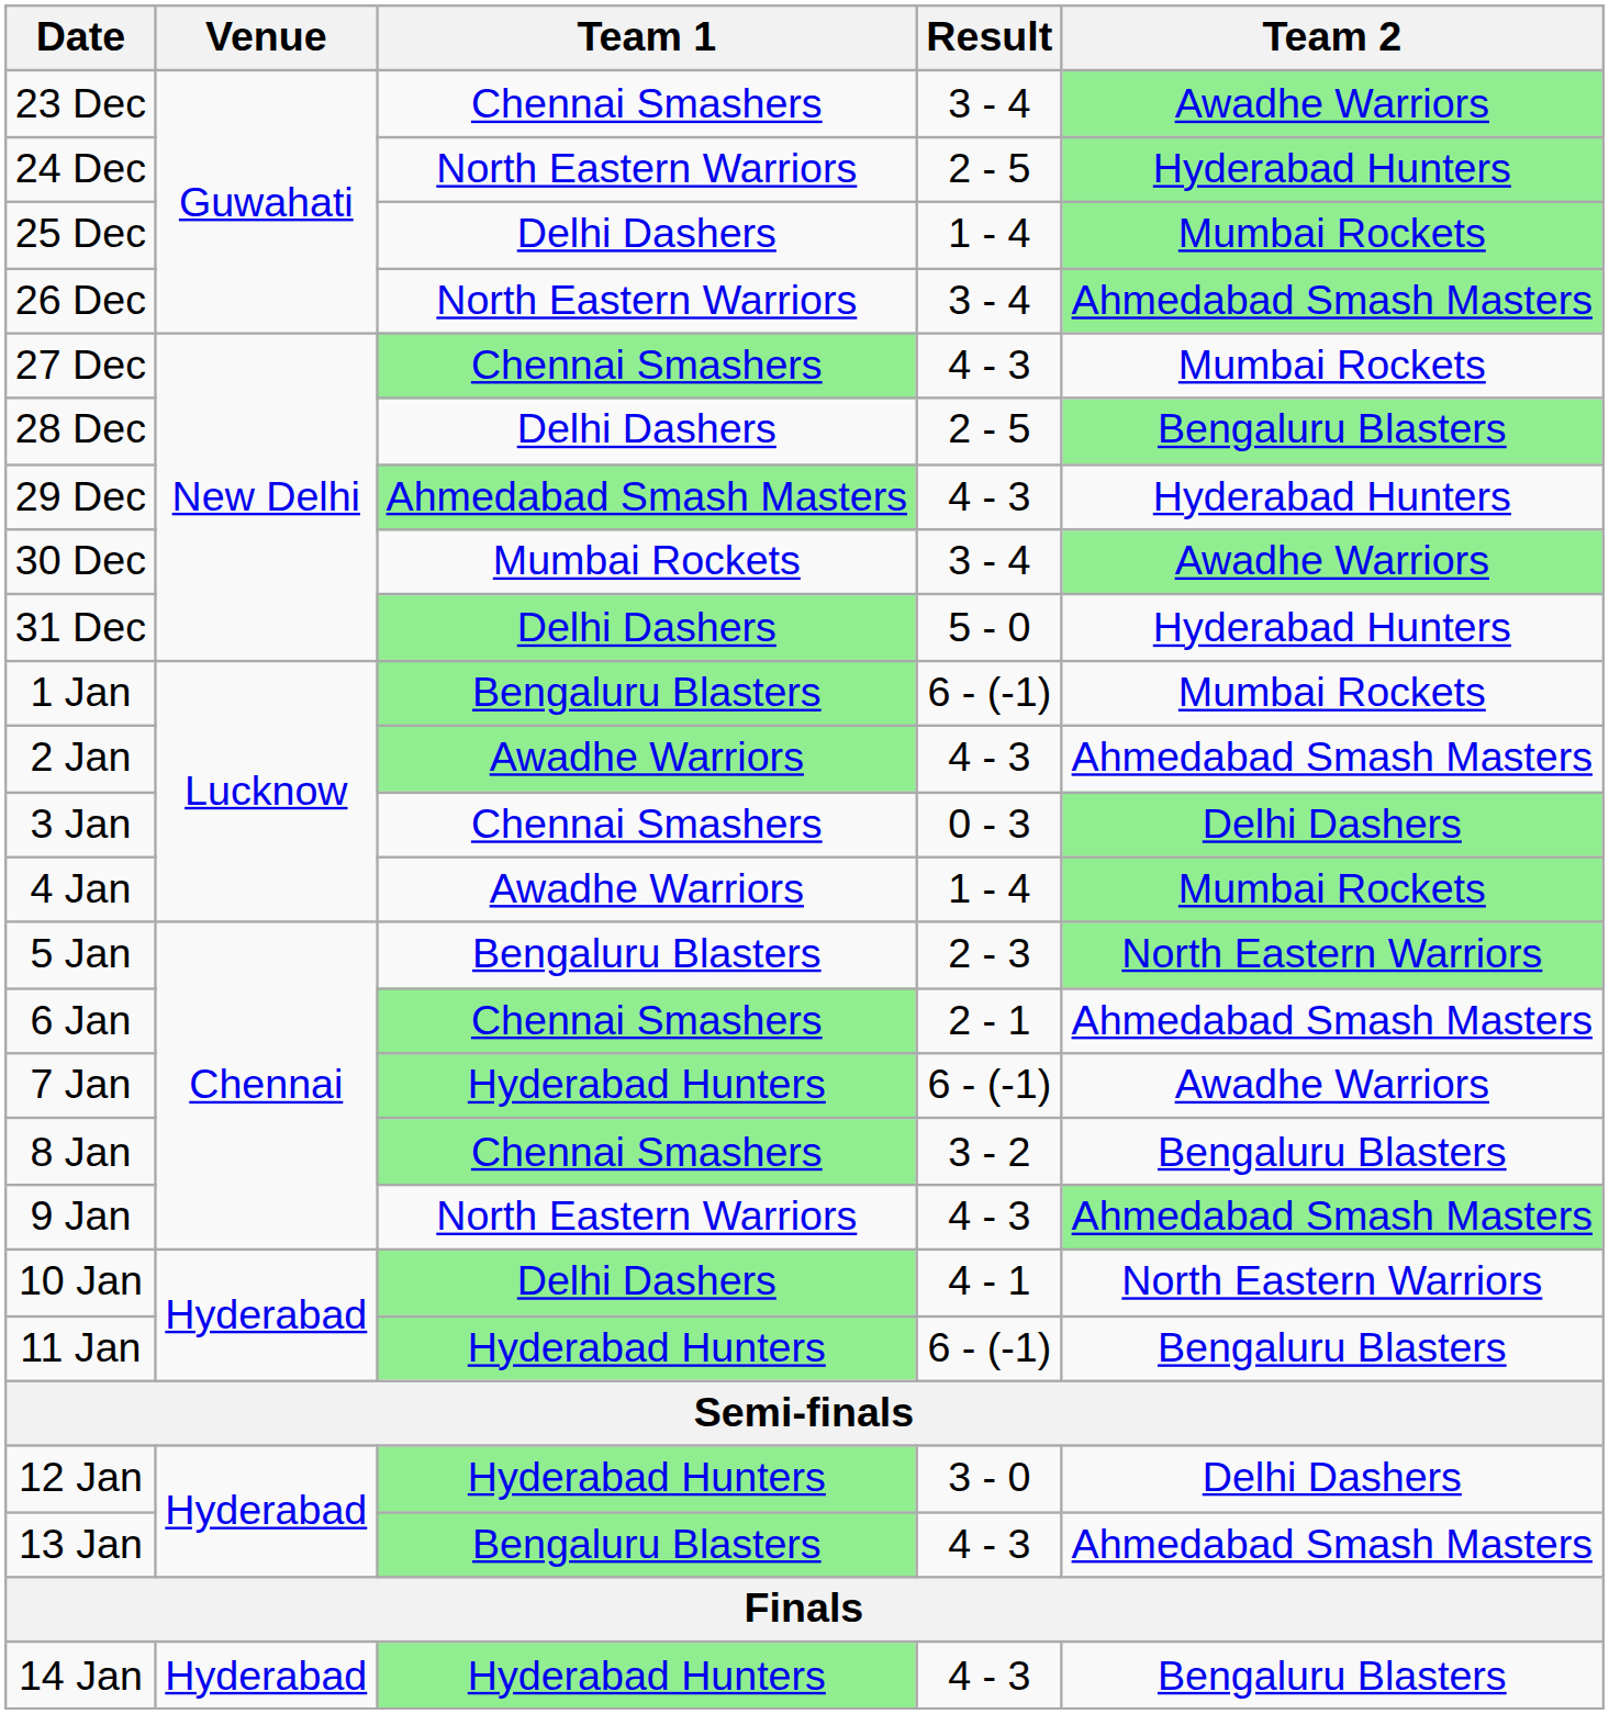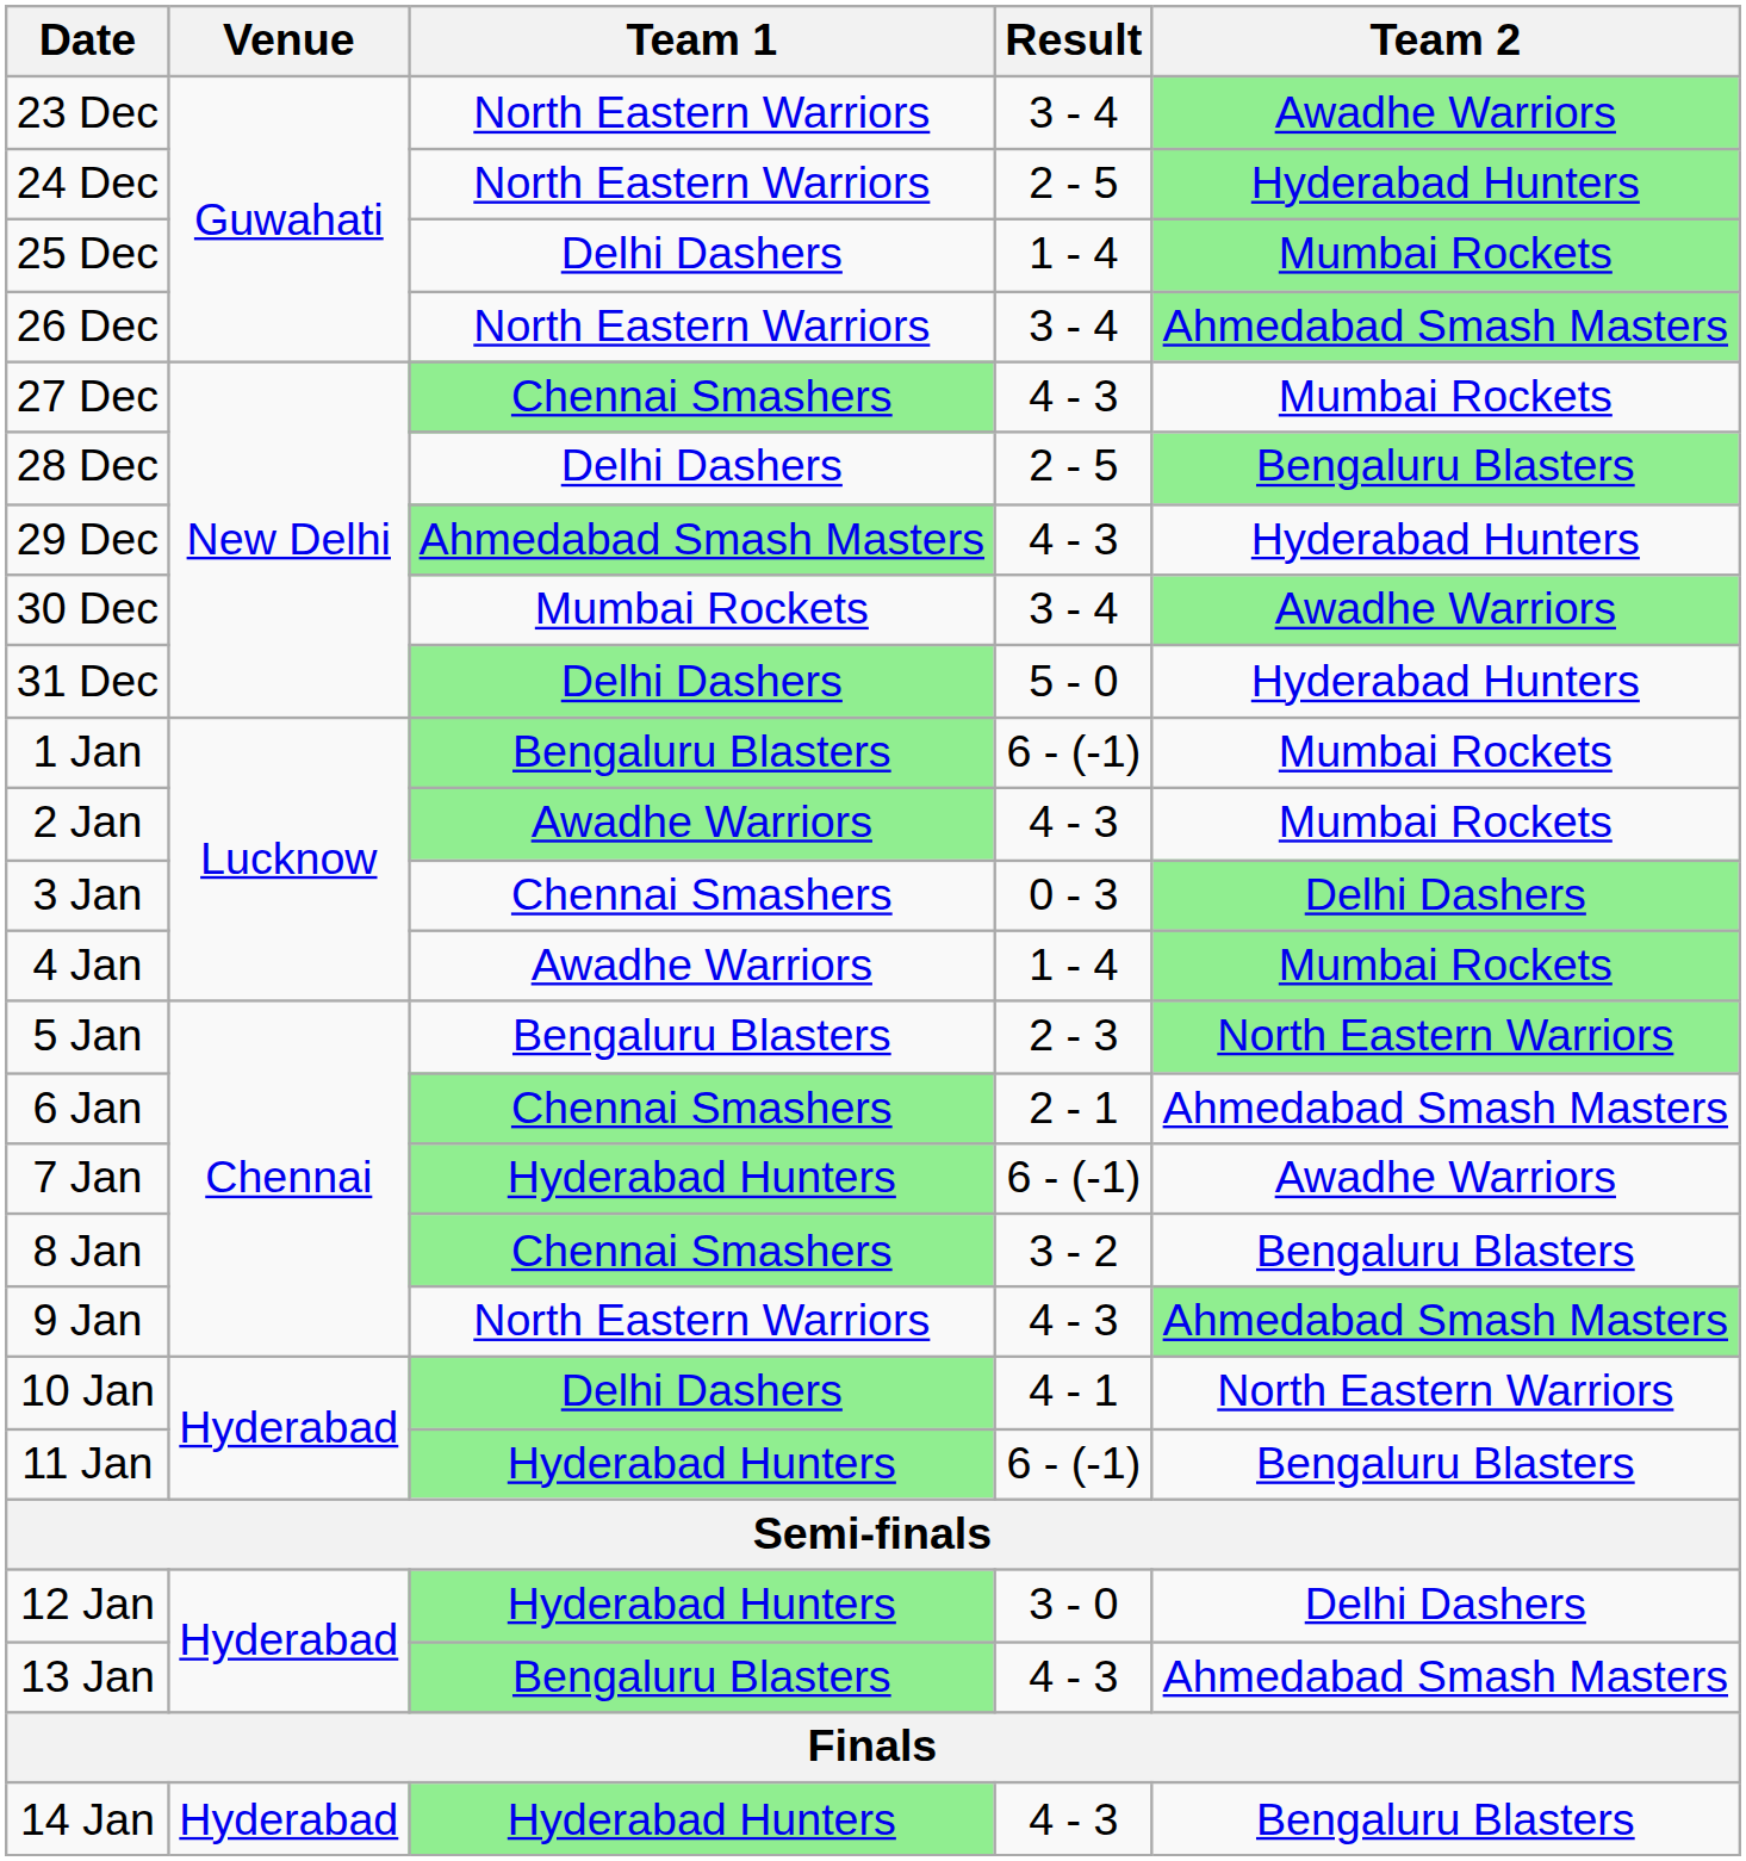23 Dec | Team 1: Chennai Smashers -> North Eastern Warriors
2 Jan | Team 2: Ahmedabad Smash Masters -> Mumbai Rockets
